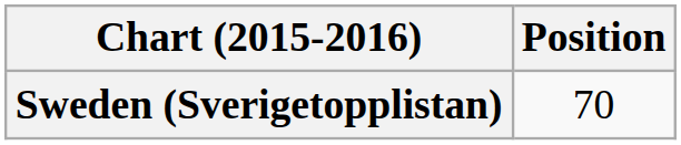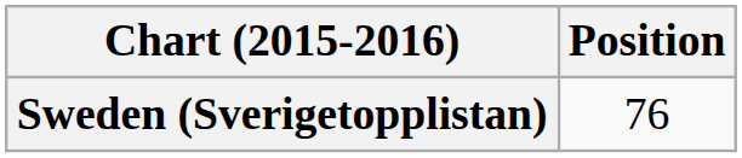Sweden (Sverigetopplistan) | Position: 70 -> 76
